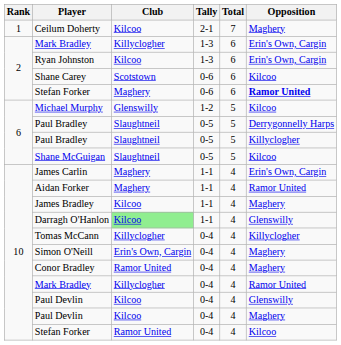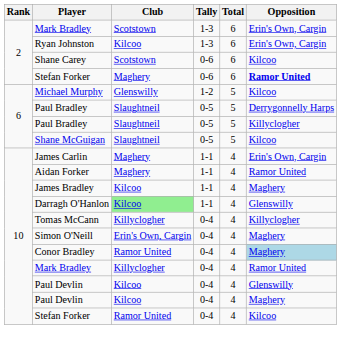- row: 1 | Ceilum Doherty | Kilcoo | 2-1 | 7 | Maghery
Mark Bradley / 1-3 | Club: Killyclogher -> Scotstown
Conor Bradley | Opposition: no background -> lightblue background
